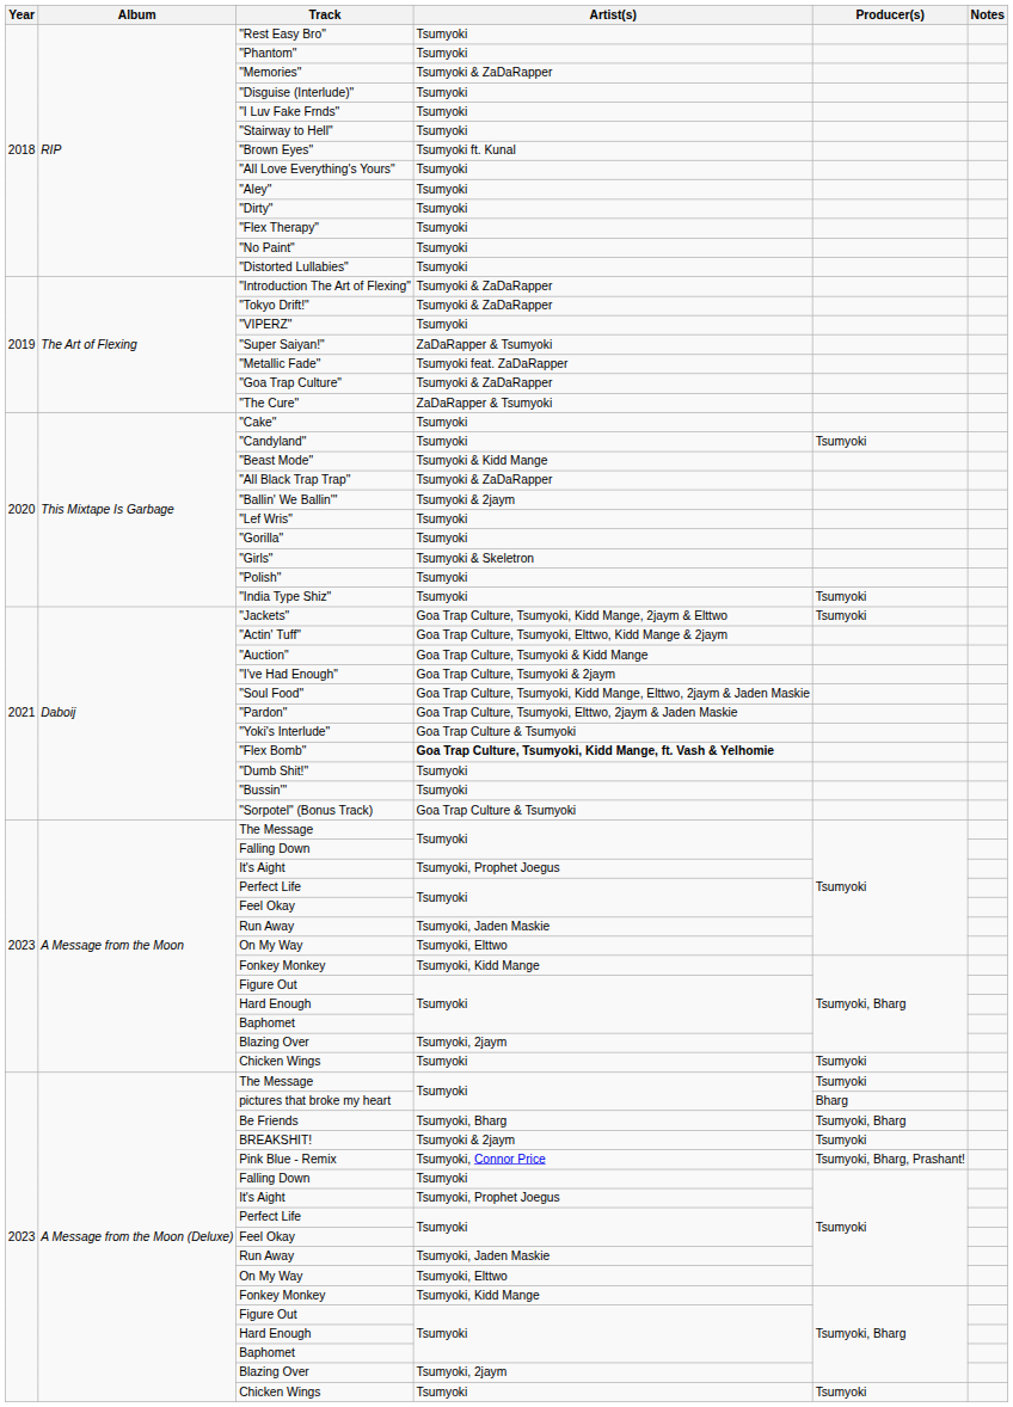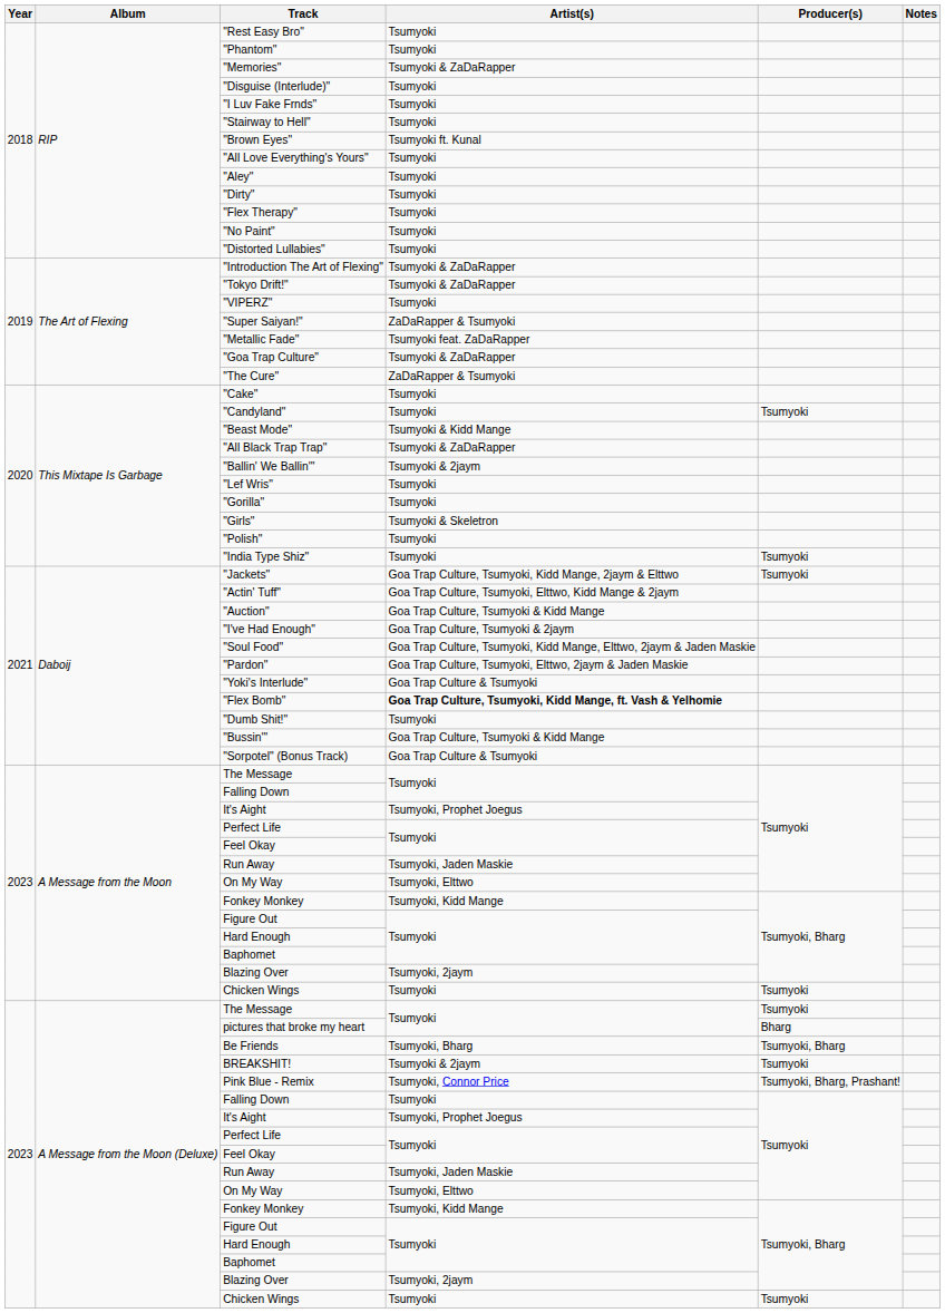"Bussin'" | Artist(s): Tsumyoki -> Goa Trap Culture, Tsumyoki & Kidd Mange
